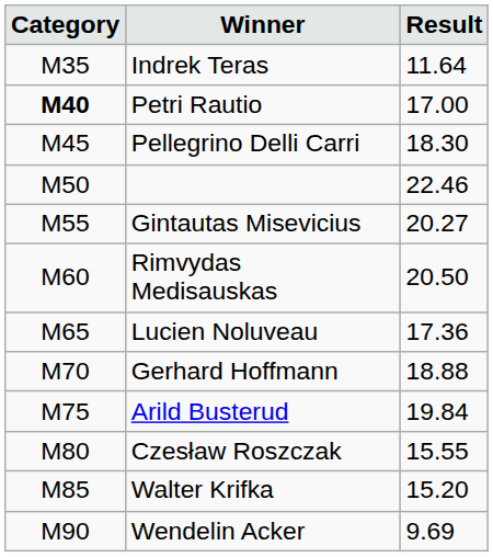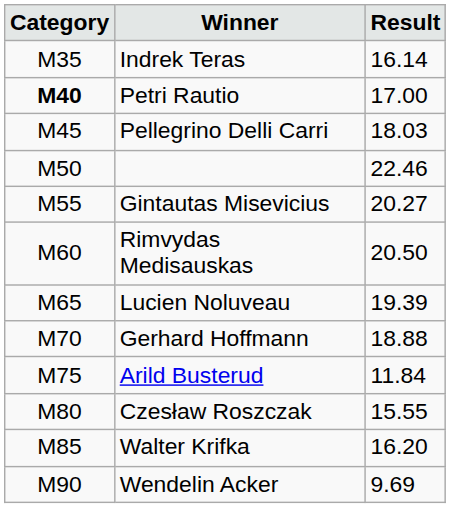Indrek Teras | Result: 11.64 -> 16.14
Pellegrino Delli Carri | Result: 18.30 -> 18.03
Lucien Noluveau | Result: 17.36 -> 19.39
Arild Busterud | Result: 19.84 -> 11.84
Walter Krifka | Result: 15.20 -> 16.20
